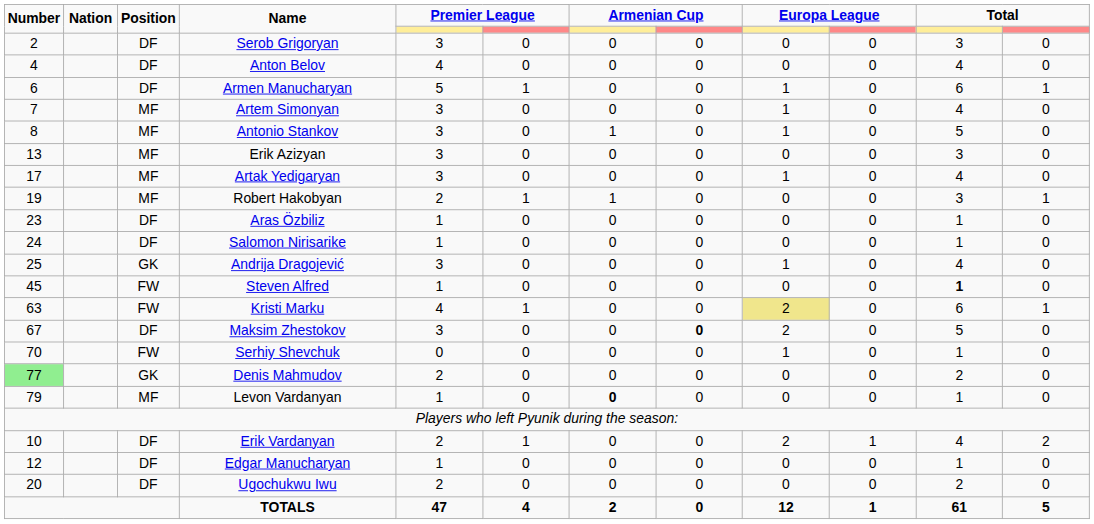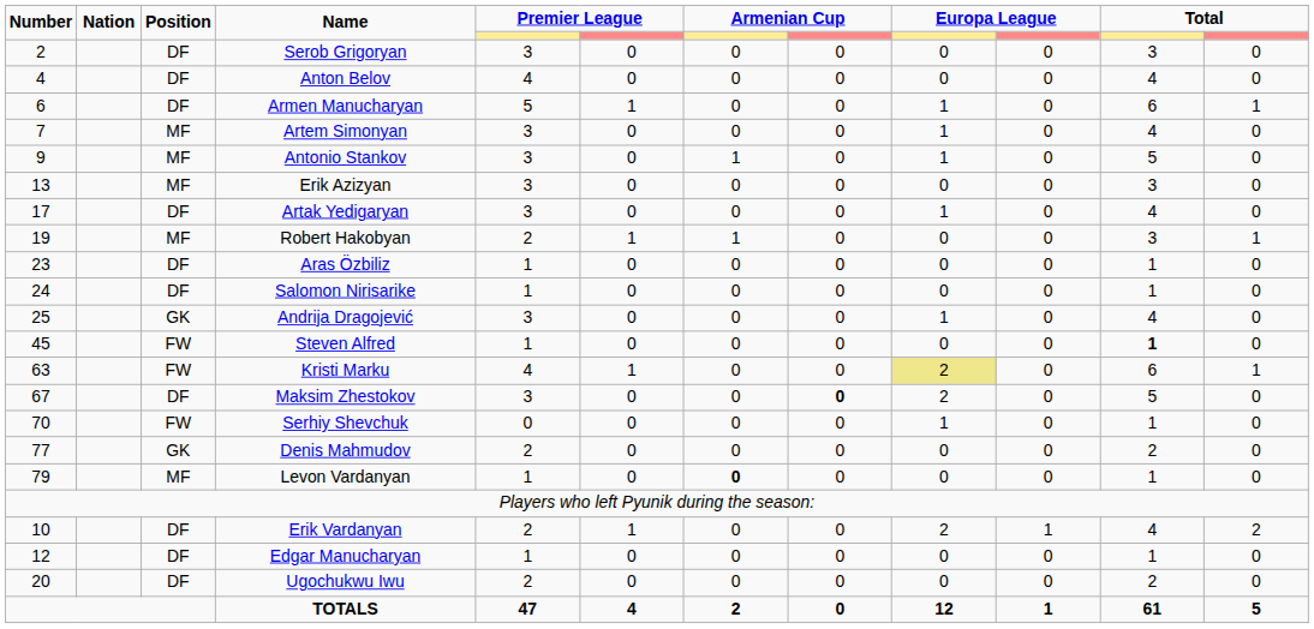Antonio Stankov | Number: 8 -> 9
Artak Yedigaryan | Position: MF -> DF
Denis Mahmudov | Number: lightgreen background -> no background
